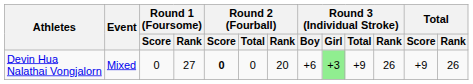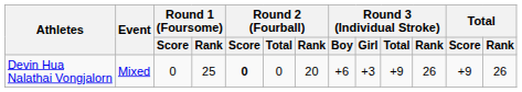Devin Hua Nalathai Vongjalorn | Round 1 (Foursome) / Rank: 27 -> 25
Devin Hua Nalathai Vongjalorn | Round 3 (Individual Stroke) / Girl: lightgreen background -> no background
